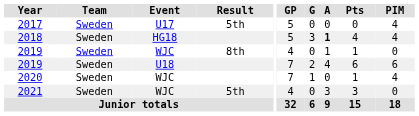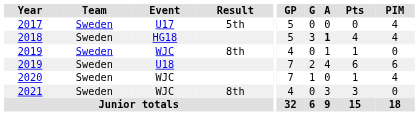2021 | Result: 5th -> 8th
